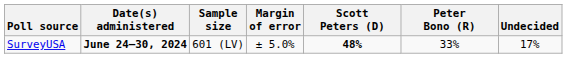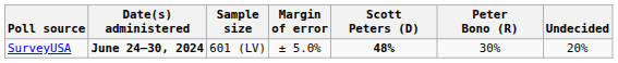SurveyUSA | Peter Bono (R): 33% -> 30%
SurveyUSA | Undecided: 17% -> 20%
